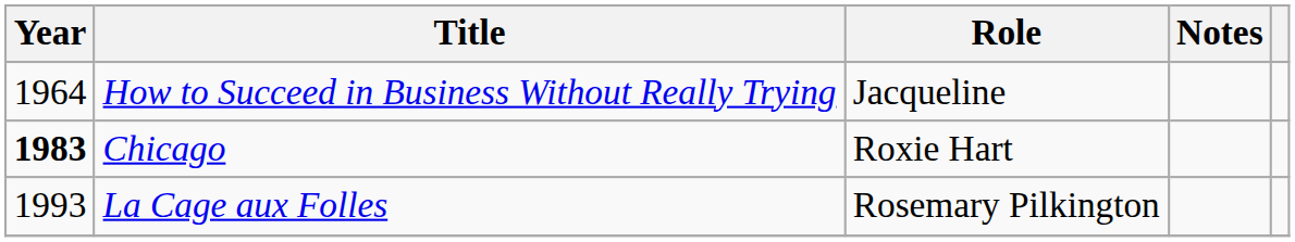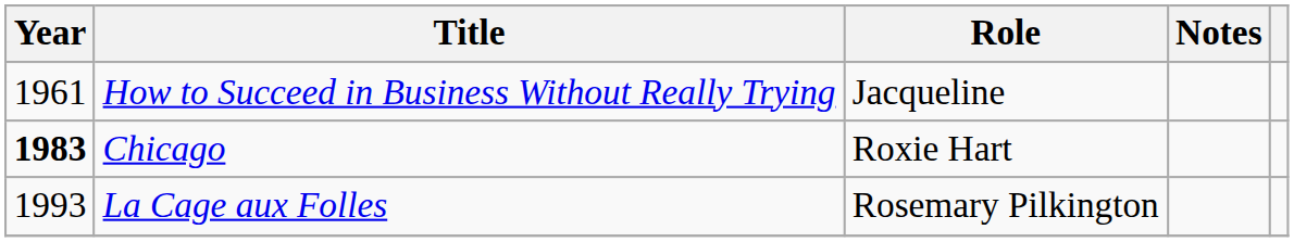How to Succeed in Business Without Really Trying | Year: 1964 -> 1961
